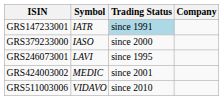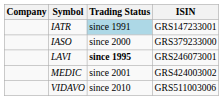columns swapped: Company <-> ISIN
LAVI | Trading Status: normal -> bold
